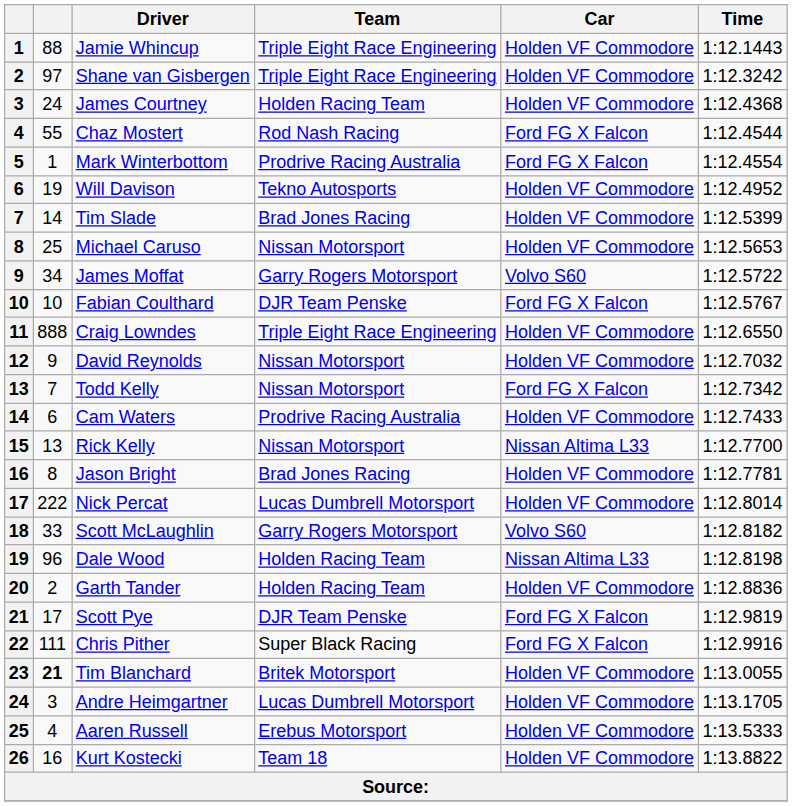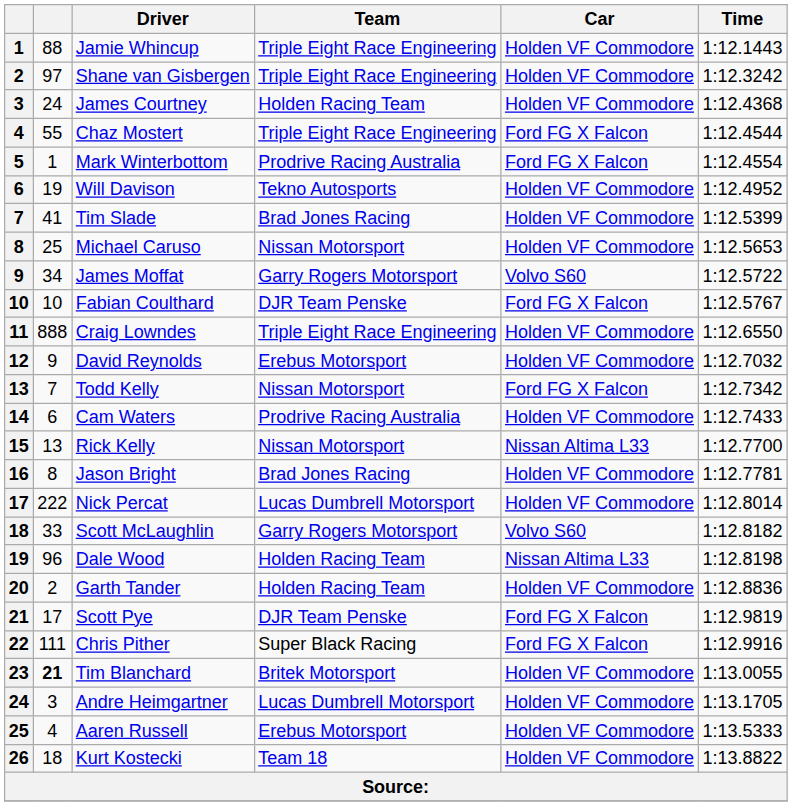Chaz Mostert | Team: Rod Nash Racing -> Triple Eight Race Engineering
Tim Slade | column 2: 14 -> 41
David Reynolds | Team: Nissan Motorsport -> Erebus Motorsport
Kurt Kostecki | column 2: 16 -> 18
